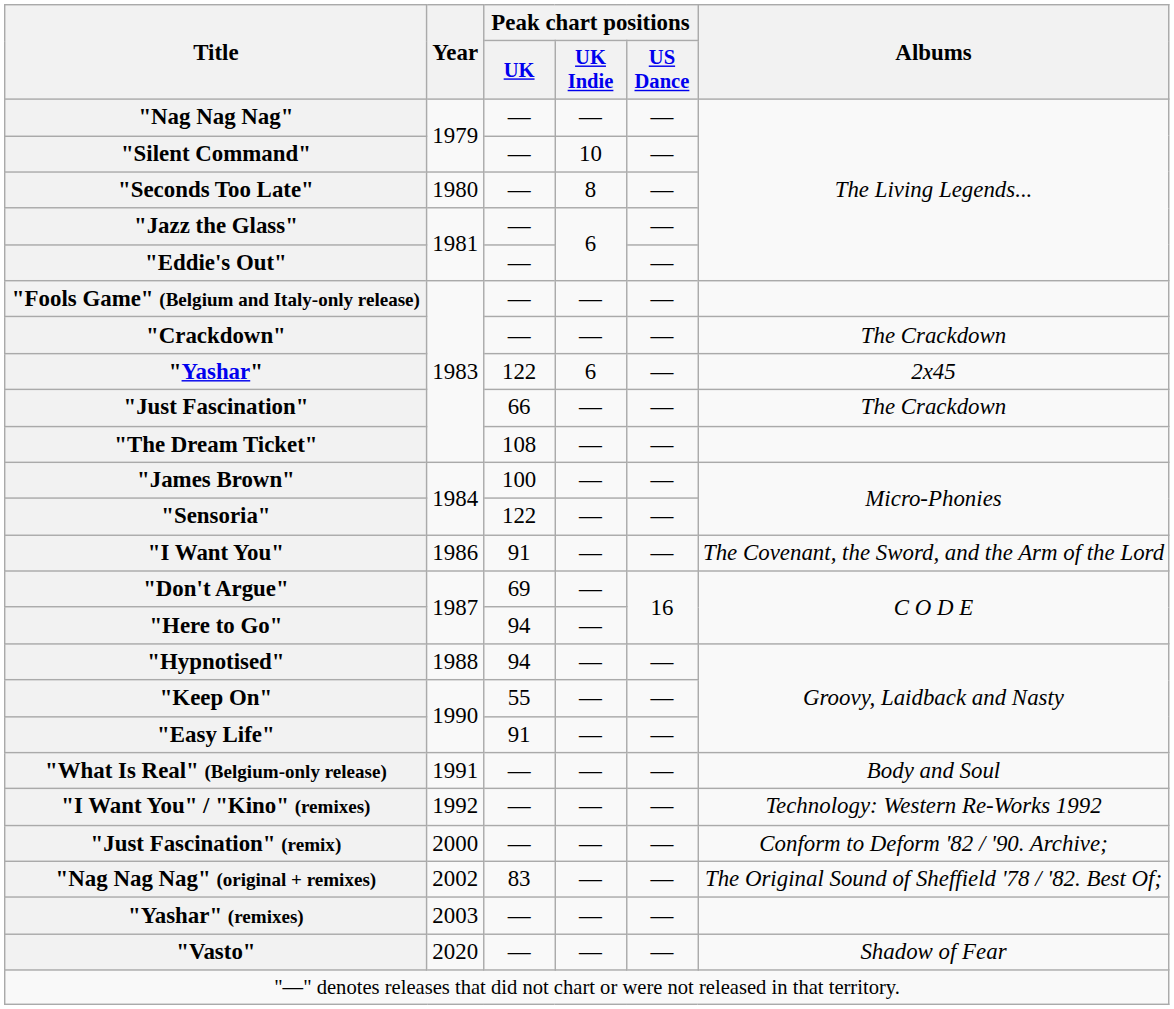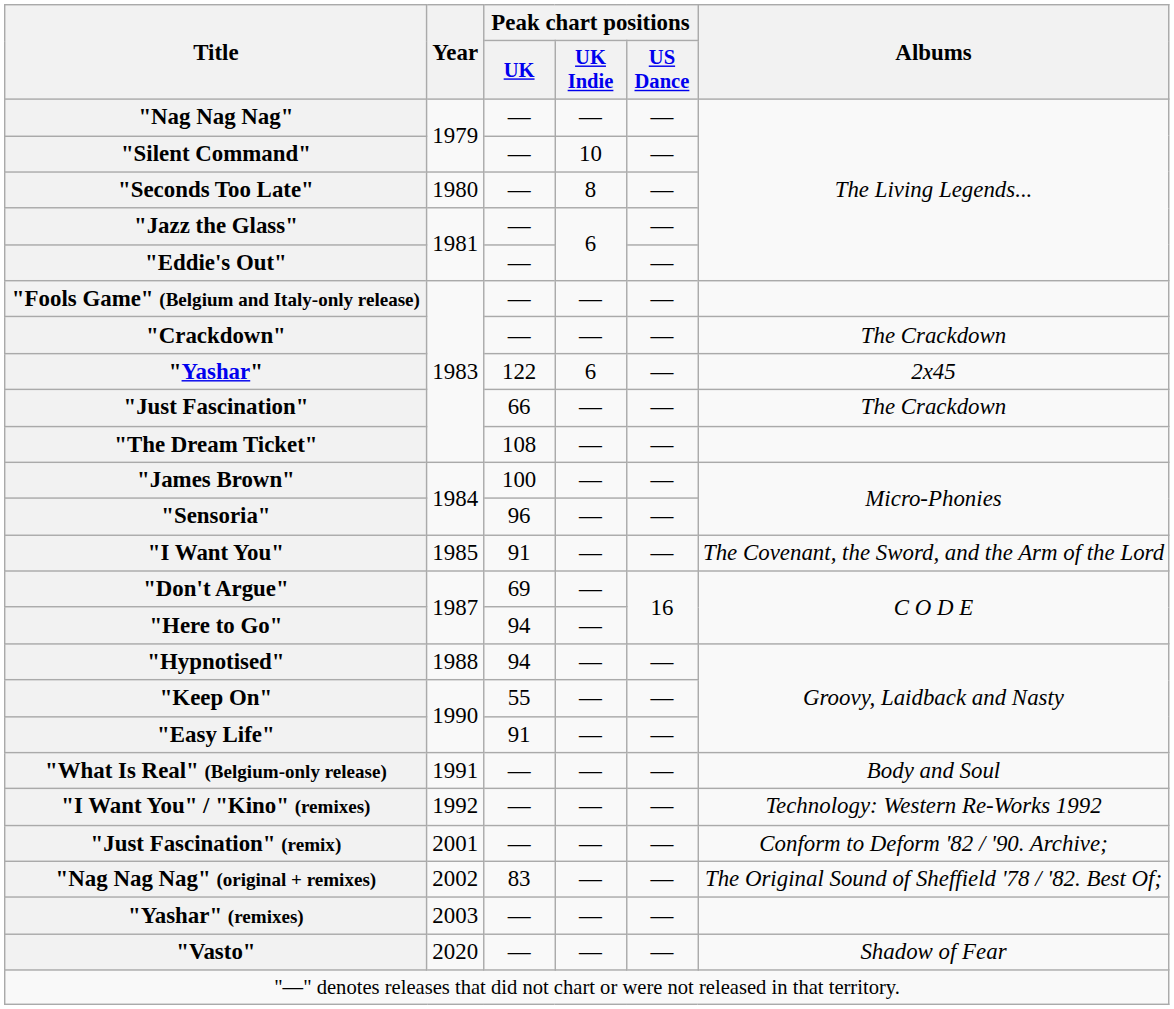"Sensoria" | Peak chart positions / UK: 122 -> 96
"I Want You" | Year: 1986 -> 1985
"Just Fascination" (remix) | Year: 2000 -> 2001
